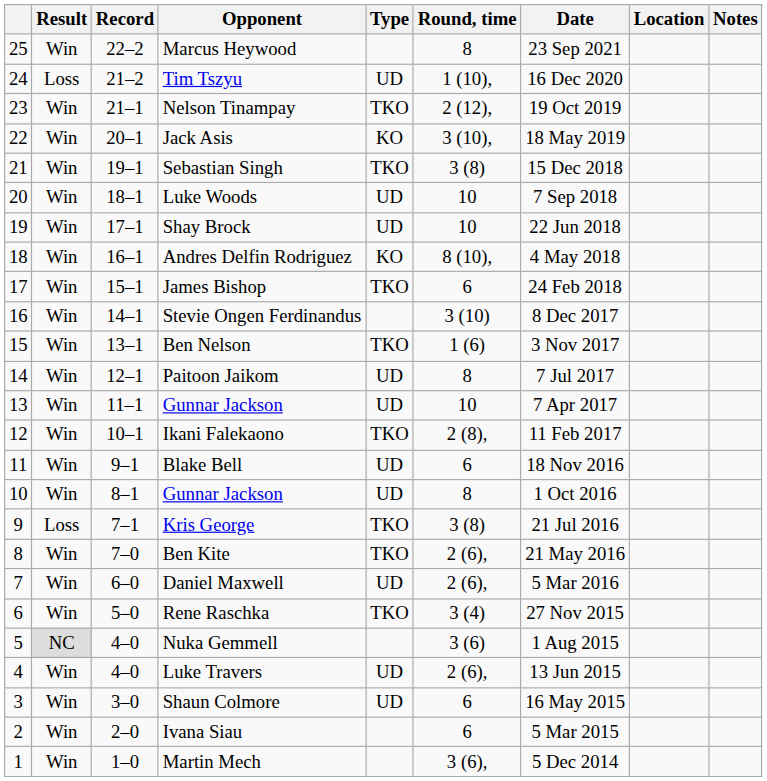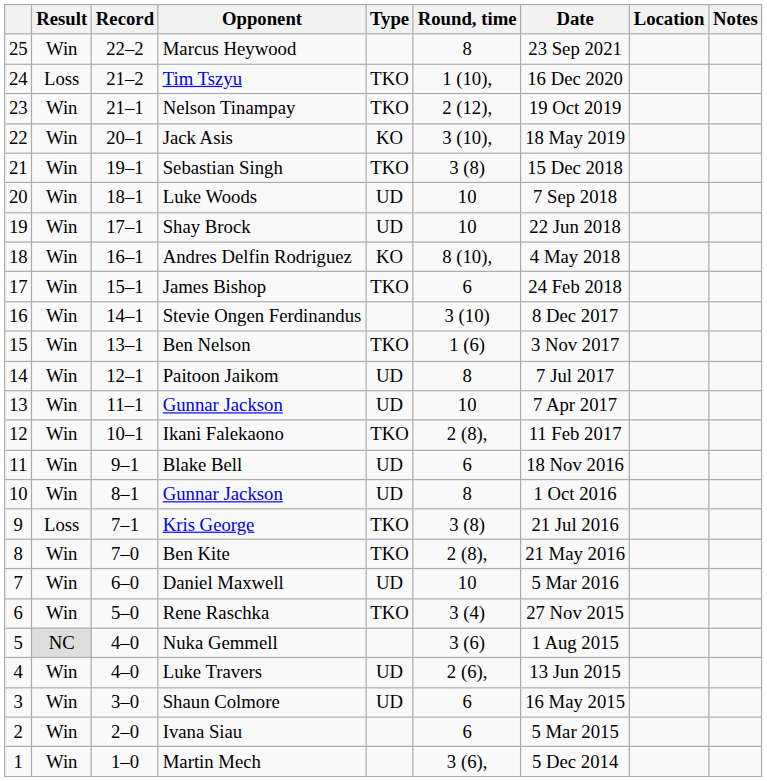Tim Tszyu | Type: UD -> TKO
Ben Kite | Round, time: 2 (6), -> 2 (8),
Daniel Maxwell | Round, time: 2 (6), -> 10
